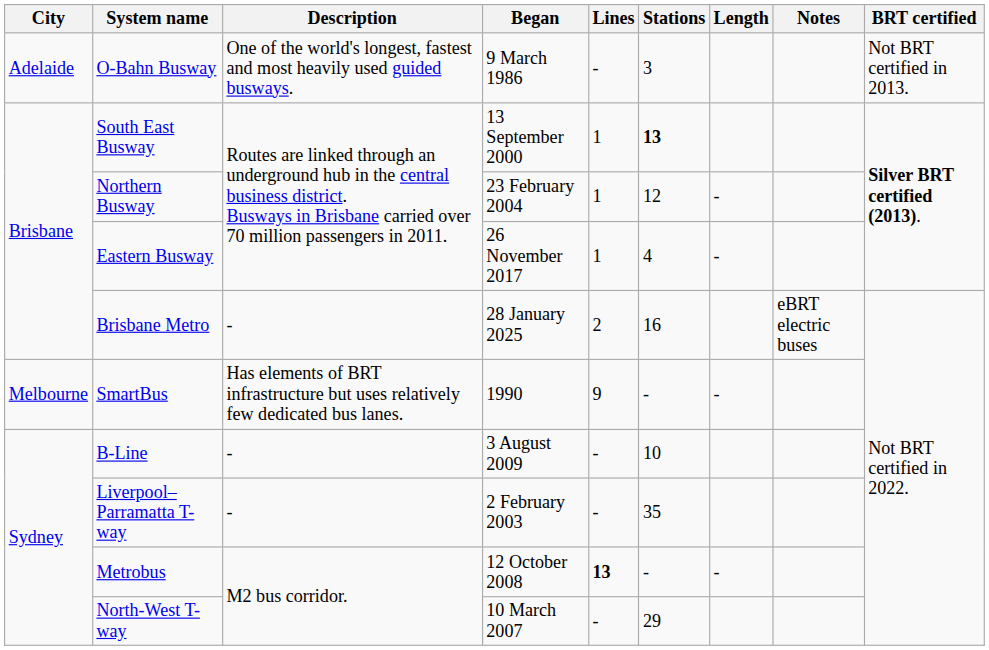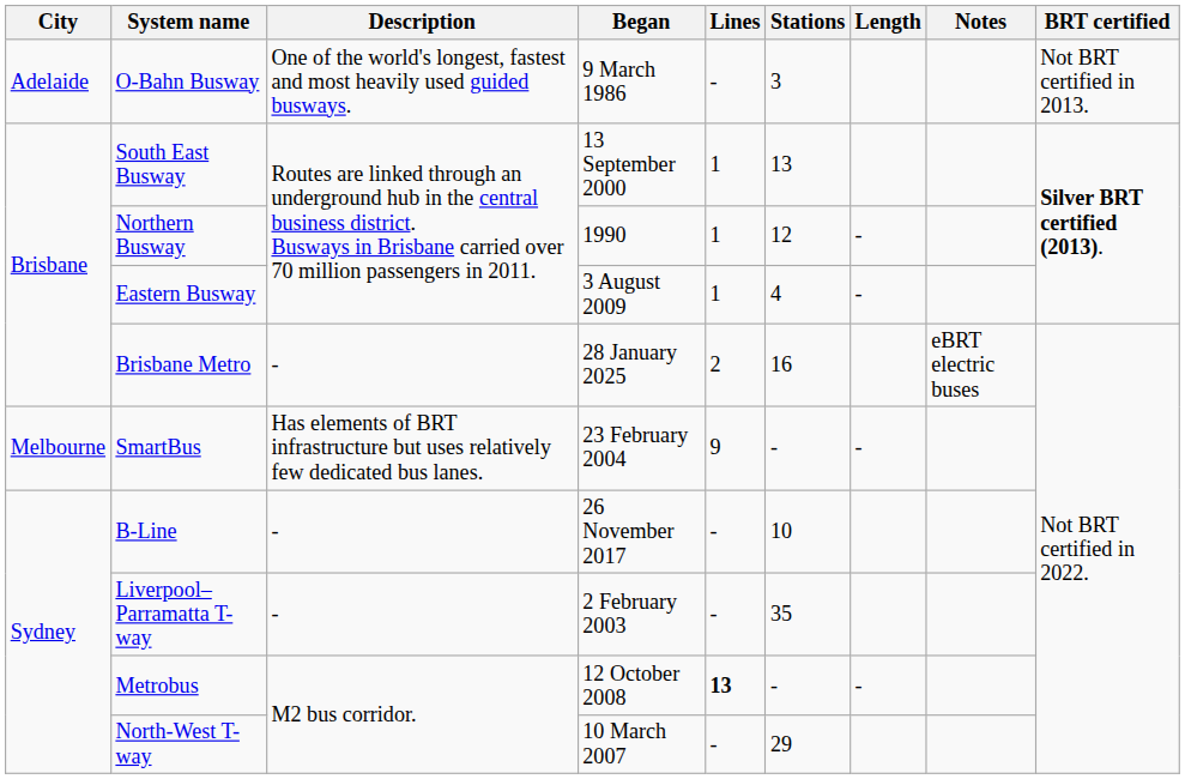South East Busway | Stations: bold -> normal
Northern Busway | Began: 23 February 2004 -> 1990
Eastern Busway | Began: 26 November 2017 -> 3 August 2009
SmartBus | Began: 1990 -> 23 February 2004
B-Line | Began: 3 August 2009 -> 26 November 2017
